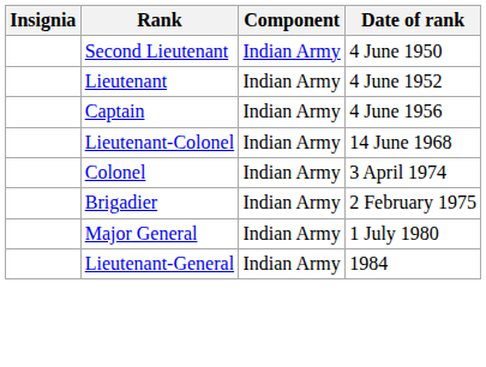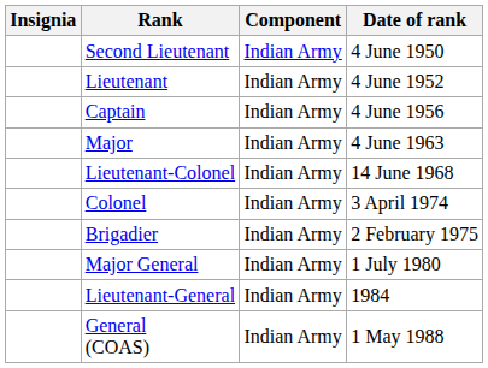+ row: Major | Indian Army | 4 June 1963
+ row: General (COAS) | Indian Army | 1 May 1988
